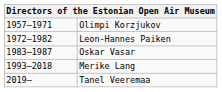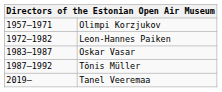+ row: 1987–1992 | Tõnis Müller
- row: 1993–2018 | Merike Lang
